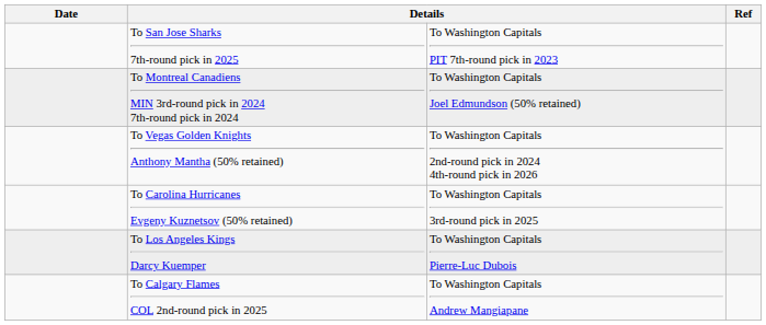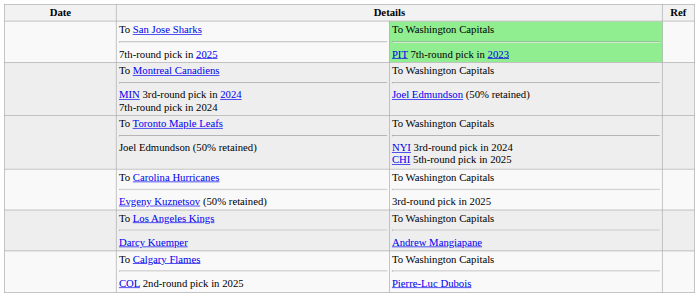To San Jose Sharks 7th-round pick in 2025 | column 3: no background -> lightgreen background
- row: To Vegas Golden Knights Anthony Mantha (50% retained) | To Washington Capitals 2nd-round pick in 2024 4th-round pick in 2026
+ row: To Toronto Maple Leafs Joel Edmundson (50% retained) | To Washington Capitals NYI 3rd-round pick in 2024 CHI 5th-round pick in 2025
To Los Angeles Kings Darcy Kuemper | column 3: To Washington Capitals Pierre-Luc Dubois -> To Washington Capitals Andrew Mangiapane
To Calgary Flames COL 2nd-round pick in 2025 | column 3: To Washington Capitals Andrew Mangiapane -> To Washington Capitals Pierre-Luc Dubois
